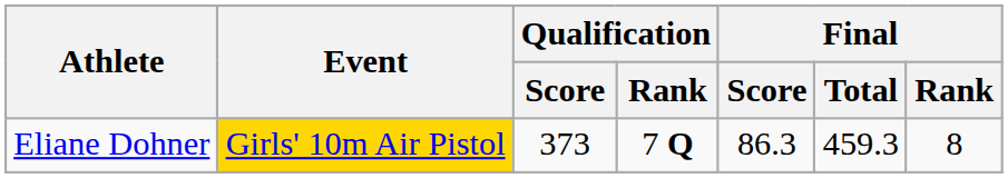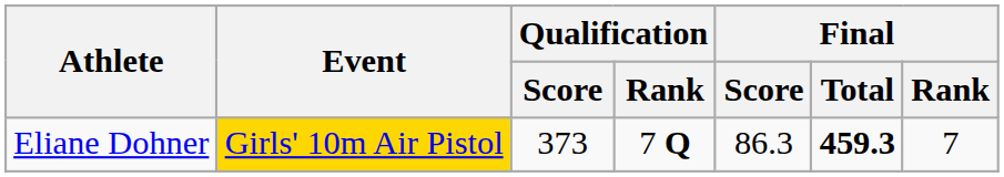Eliane Dohner | Final / Total: normal -> bold
Eliane Dohner | Final / Rank: 8 -> 7
